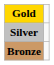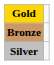rows swapped: Silver <-> Bronze
